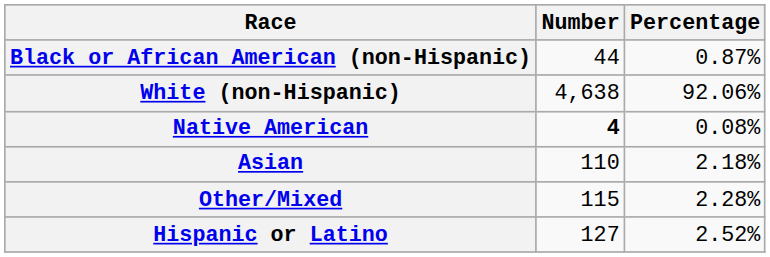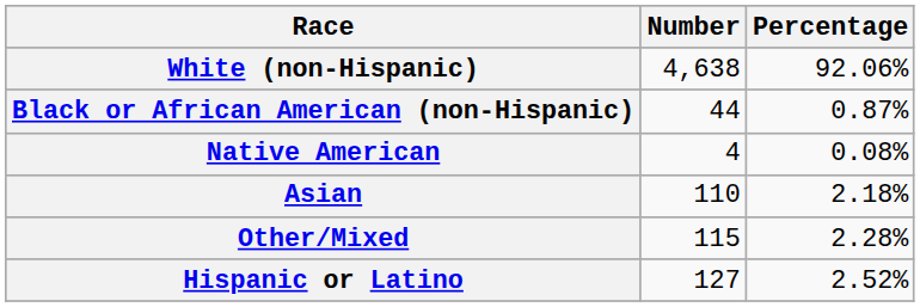rows swapped: White (non-Hispanic) <-> Black or African American (non-Hispanic)
Native American | Number: bold -> normal
